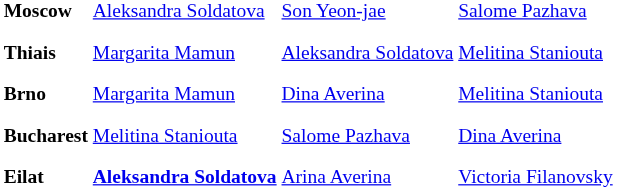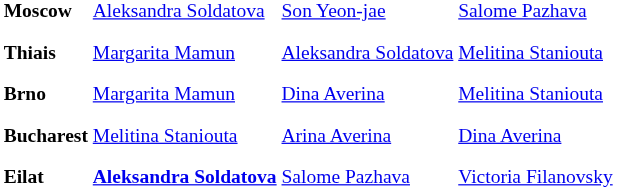Bucharest | column 3: Salome Pazhava -> Arina Averina
Eilat | column 3: Arina Averina -> Salome Pazhava
